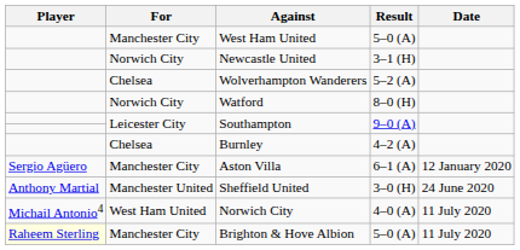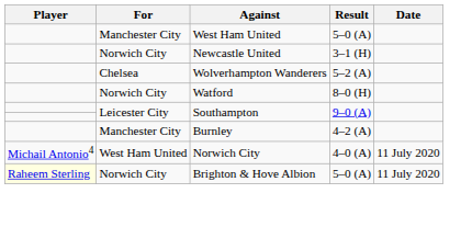Burnley | For: Chelsea -> Manchester City
- row: Sergio Agüero | Manchester City | Aston Villa | 6–1 (A) | 12 January 2020
- row: Anthony Martial | Manchester United | Sheffield United | 3–0 (H) | 24 June 2020
Brighton & Hove Albion | For: Manchester City -> Norwich City
